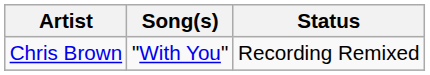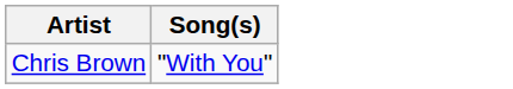- column: Status | Recording Remixed
